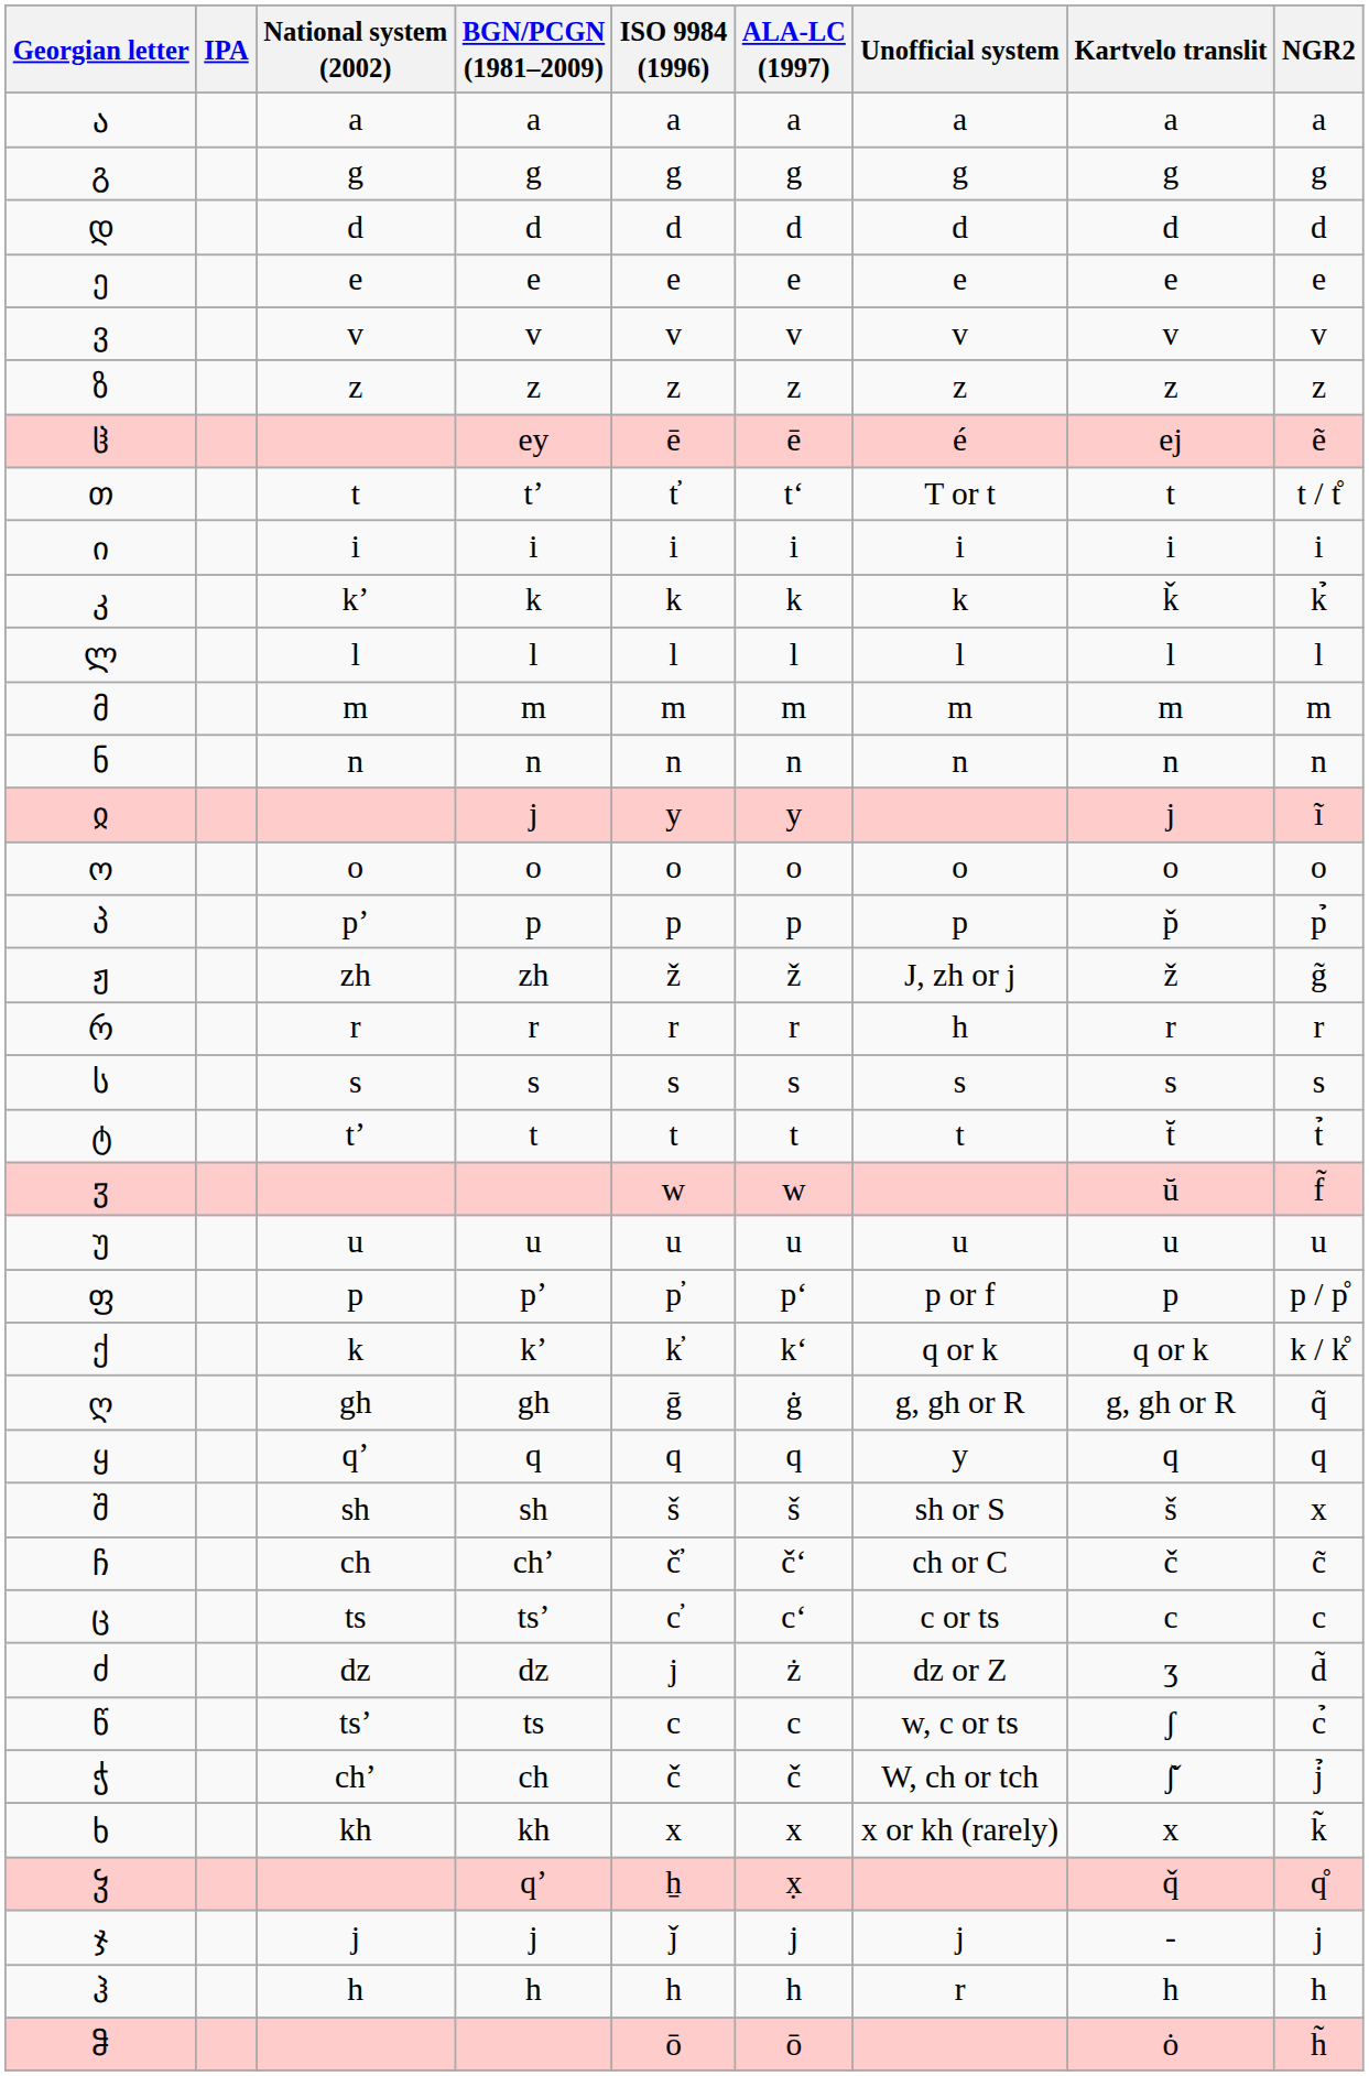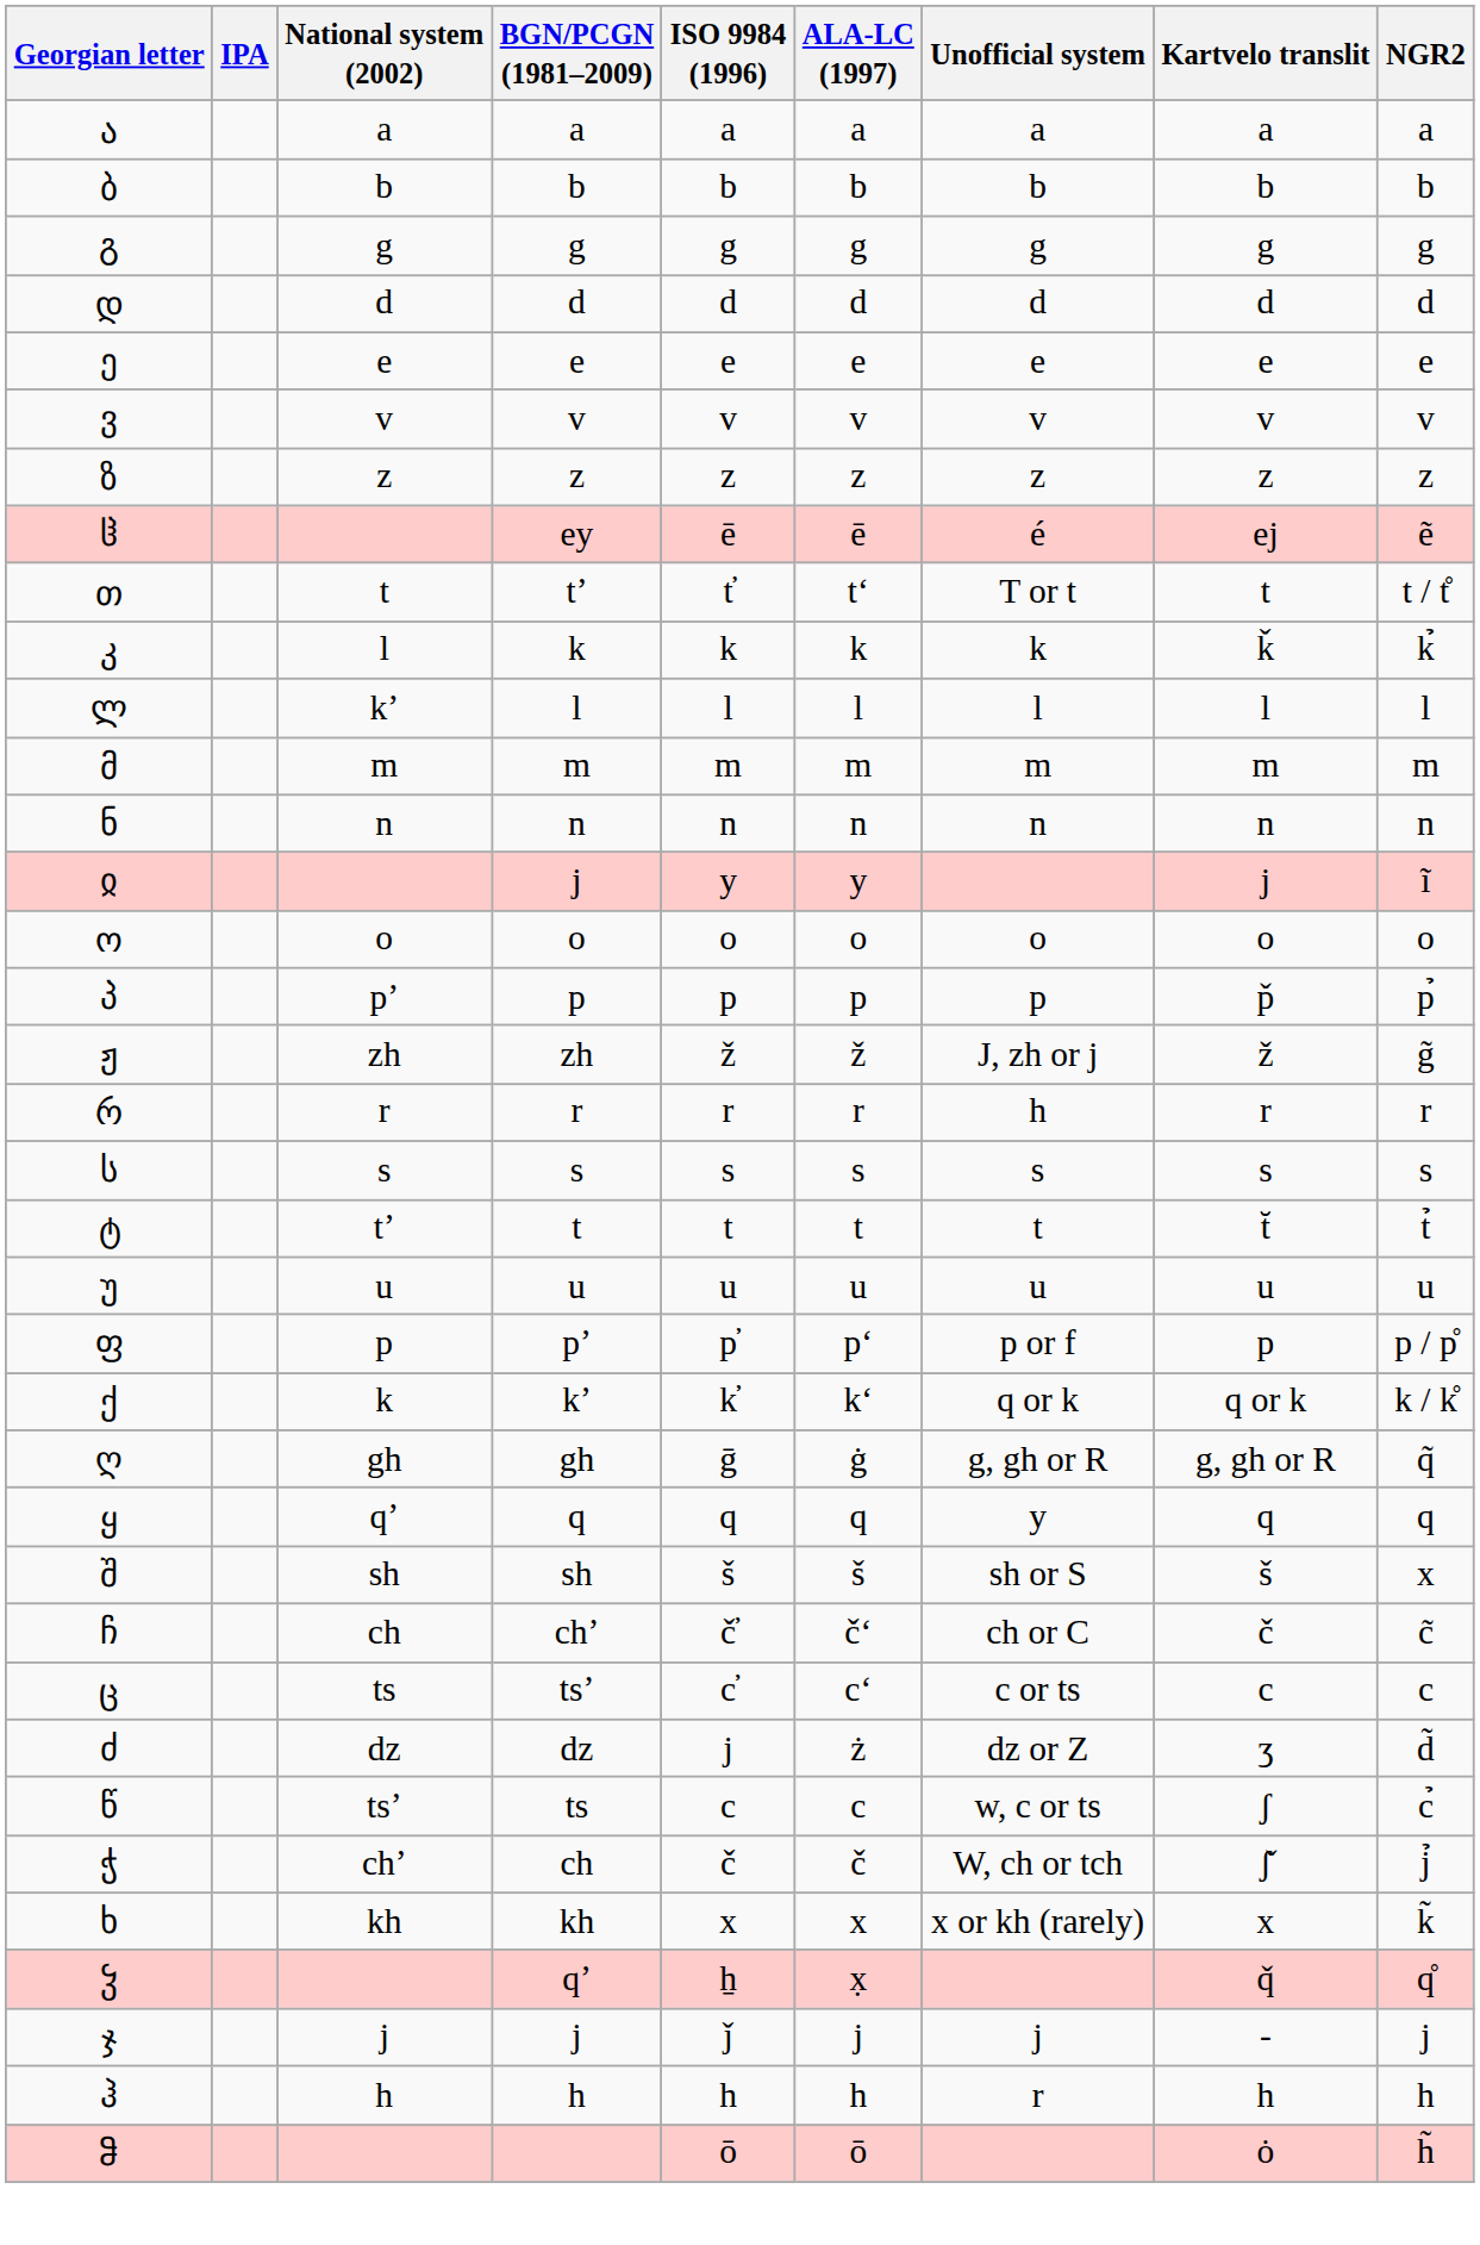+ row: ბ | b | b | b | b | b | b | b
- row: ი | i | i | i | i | i | i | i
კ | National system (2002): kʼ -> l
ლ | National system (2002): l -> kʼ
- row: ჳ | w | w | ŭ | f̃
